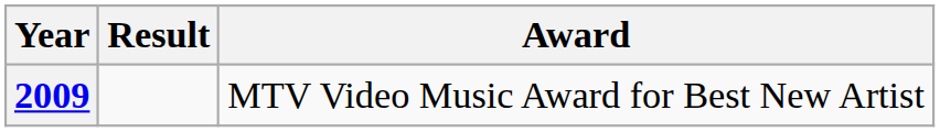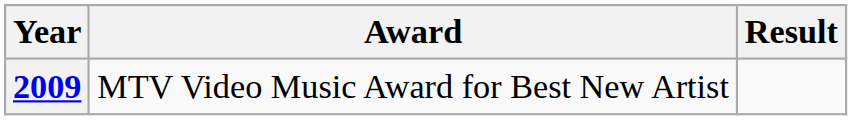columns swapped: Award <-> Result
